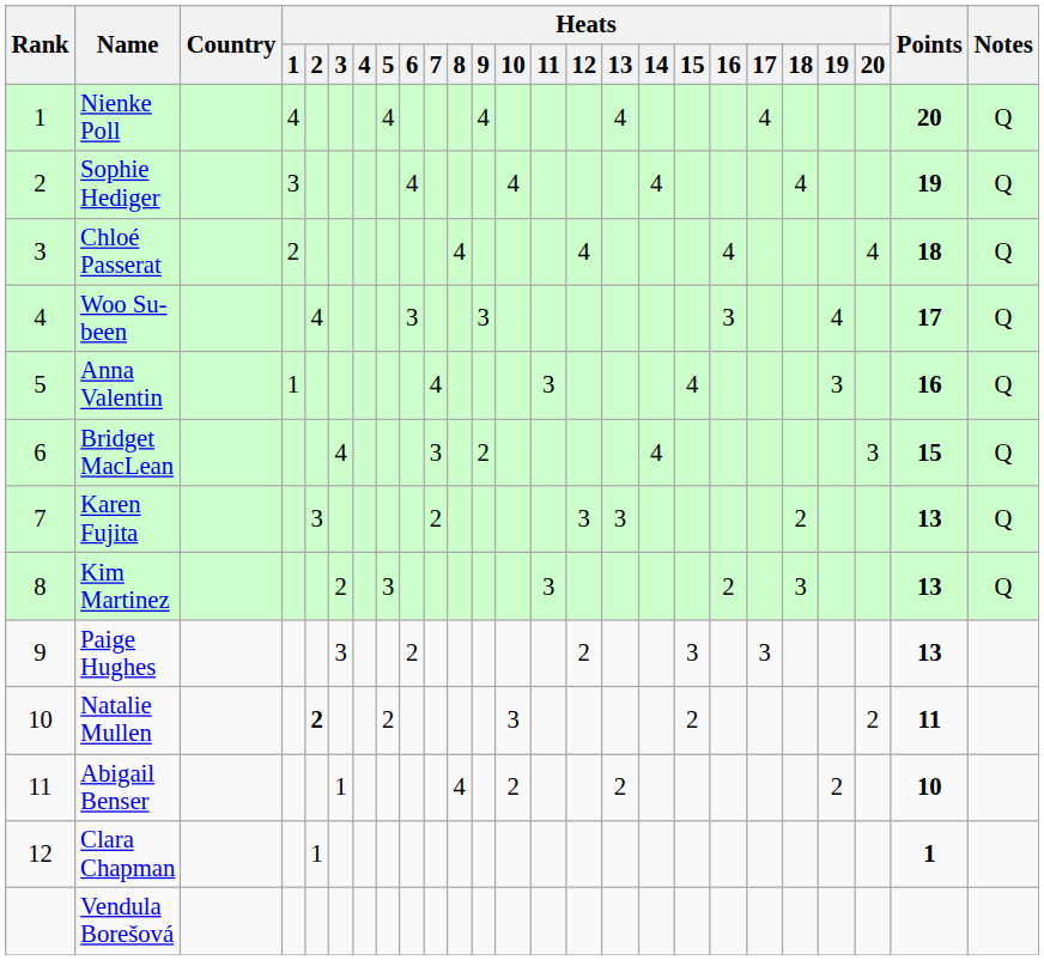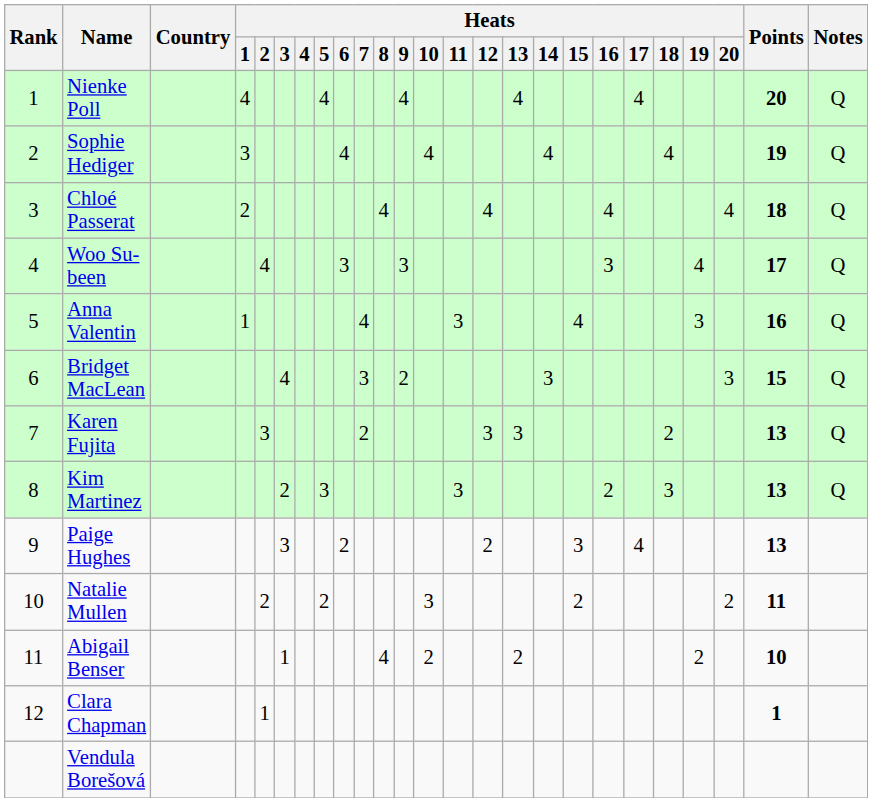Bridget MacLean | Heats / 14: 4 -> 3
Paige Hughes | Heats / 17: 3 -> 4
Natalie Mullen | Heats / 2: bold -> normal
